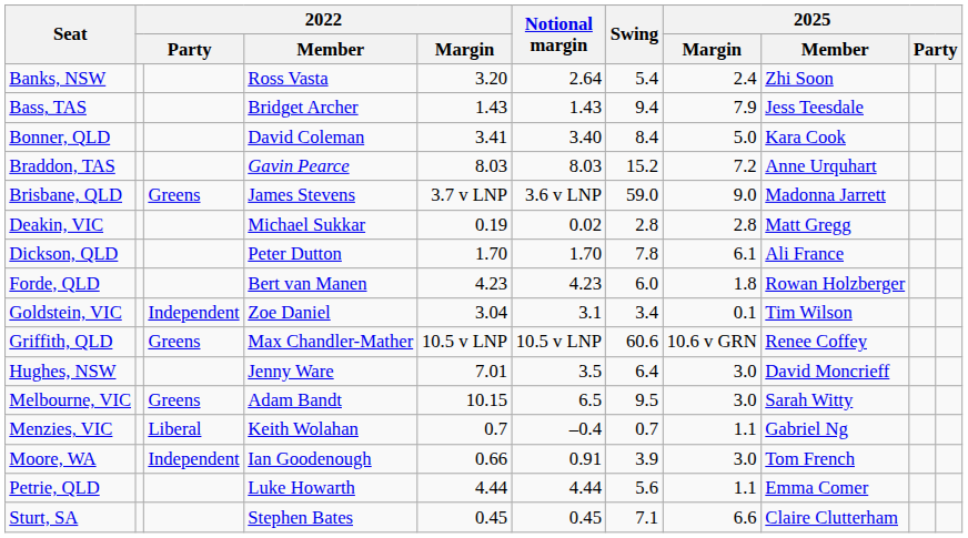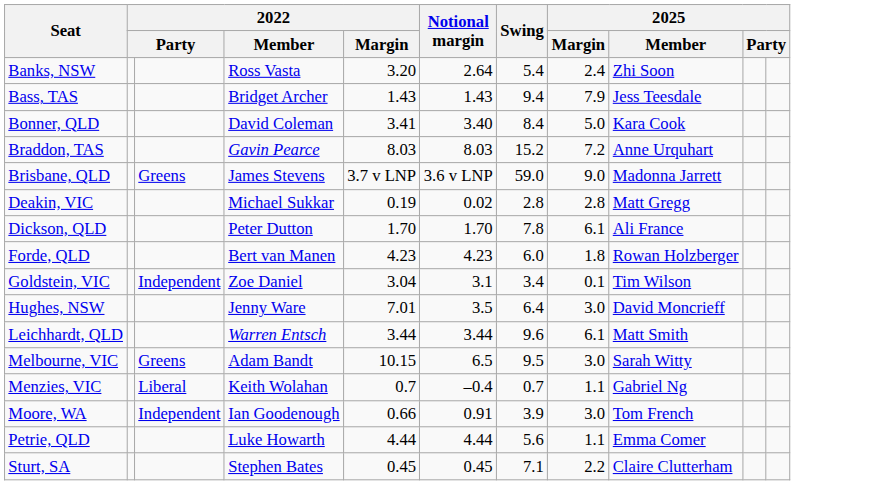- row: Griffith, QLD | Greens | Max Chandler-Mather | 10.5 v LNP | 10.5 v LNP | 60.6 | 10.6 v GRN | Renee Coffey
+ row: Leichhardt, QLD | Warren Entsch | 3.44 | 3.44 | 9.6 | 6.1 | Matt Smith
Sturt, SA | 2025 / Margin: 6.6 -> 2.2
